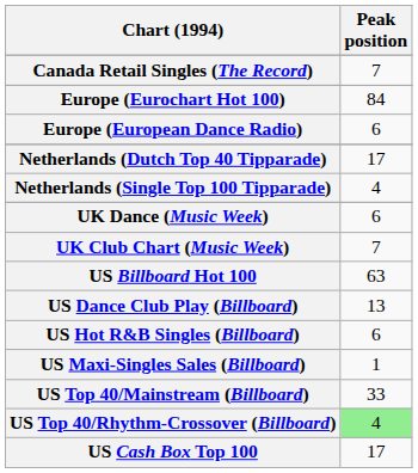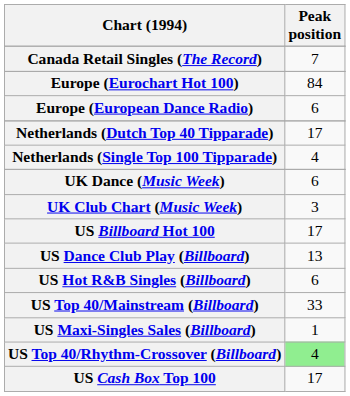UK Club Chart (Music Week) | Peak position: 7 -> 3
US Billboard Hot 100 | Peak position: 63 -> 17
rows swapped: US Maxi-Singles Sales (Billboard) <-> US Top 40/Mainstream (Billboard)
